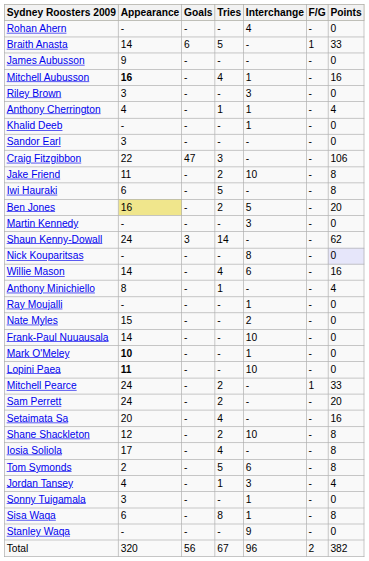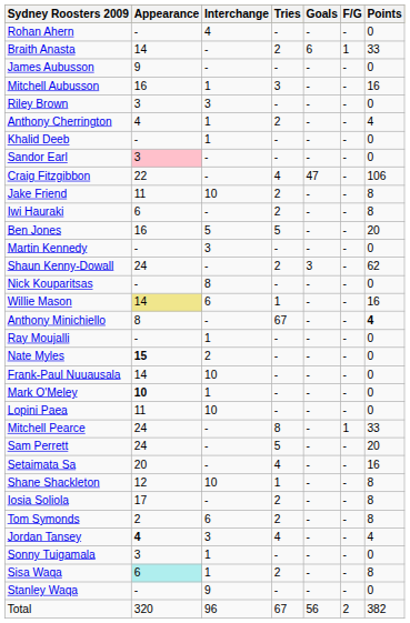columns swapped: Interchange <-> Goals
Braith Anasta | Tries: 5 -> 2
Mitchell Aubusson | Appearance: bold -> normal
Mitchell Aubusson | Tries: 4 -> 3
Anthony Cherrington | Tries: 1 -> 2
Sandor Earl | Appearance: no background -> pink background
Craig Fitzgibbon | Tries: 3 -> 4
Iwi Hauraki | Tries: 5 -> 2
Ben Jones | Appearance: khaki background -> no background
Ben Jones | Tries: 2 -> 5
Shaun Kenny-Dowall | Tries: 14 -> 2
Nick Kouparitsas | Points: lavender background -> no background
Willie Mason | Appearance: no background -> khaki background
Willie Mason | Tries: 4 -> 1
Anthony Minichiello | Tries: 1 -> 67
Anthony Minichiello | Points: normal -> bold
Nate Myles | Appearance: normal -> bold
Lopini Paea | Appearance: bold -> normal
Mitchell Pearce | Tries: 2 -> 8
Sam Perrett | Tries: 2 -> 5
Shane Shackleton | Tries: 2 -> 1
Iosia Soliola | Tries: 4 -> 2
Tom Symonds | Tries: 5 -> 2
Jordan Tansey | Appearance: normal -> bold
Jordan Tansey | Tries: 1 -> 4
Sisa Waqa | Appearance: no background -> paleturquoise background
Sisa Waqa | Tries: 8 -> 2
